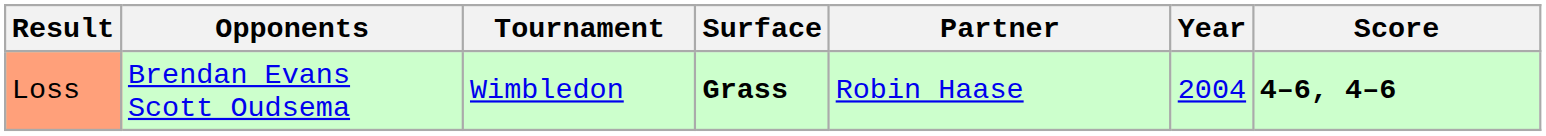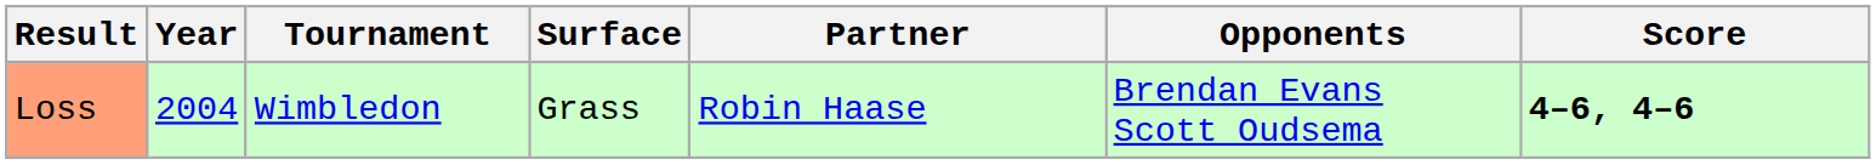columns swapped: Year <-> Opponents
Loss | Surface: bold -> normal
